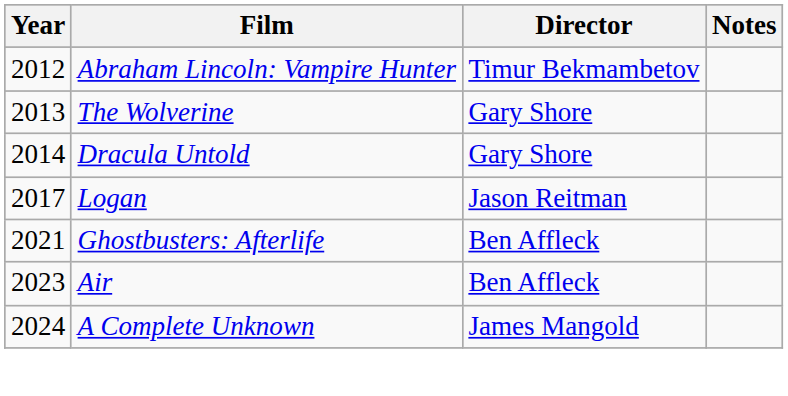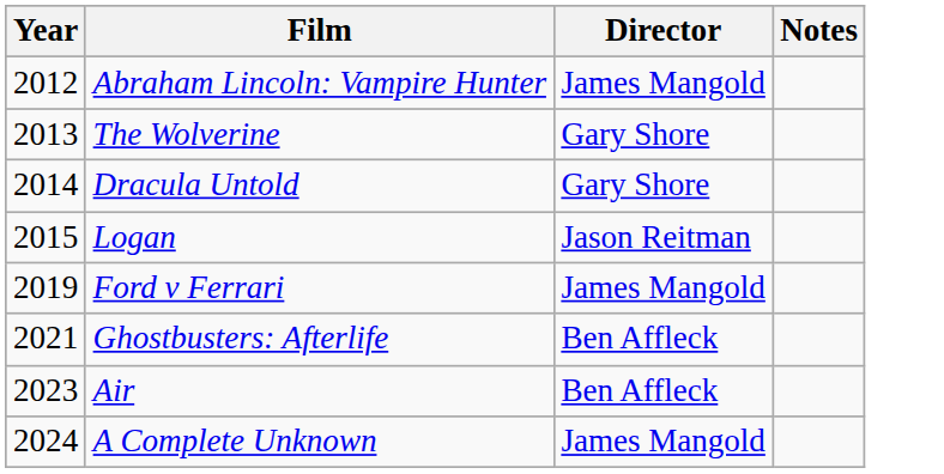Abraham Lincoln: Vampire Hunter | Director: Timur Bekmambetov -> James Mangold
Logan | Year: 2017 -> 2015
+ row: 2019 | Ford v Ferrari | James Mangold
